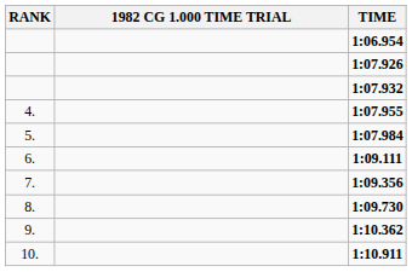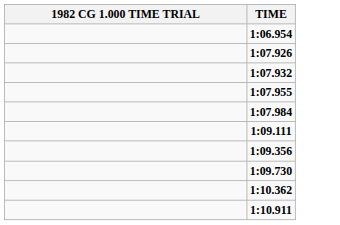- column: RANK | 4. | 5. | 6. | 7. | 8. | 9. | 10.
